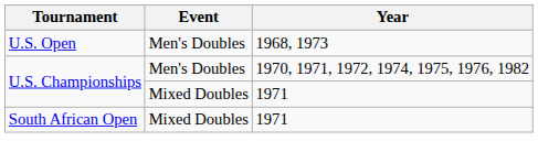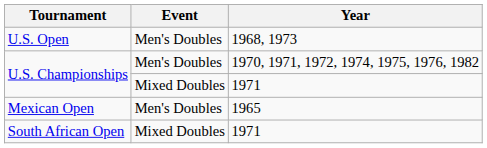+ row: Mexican Open | Men's Doubles | 1965
